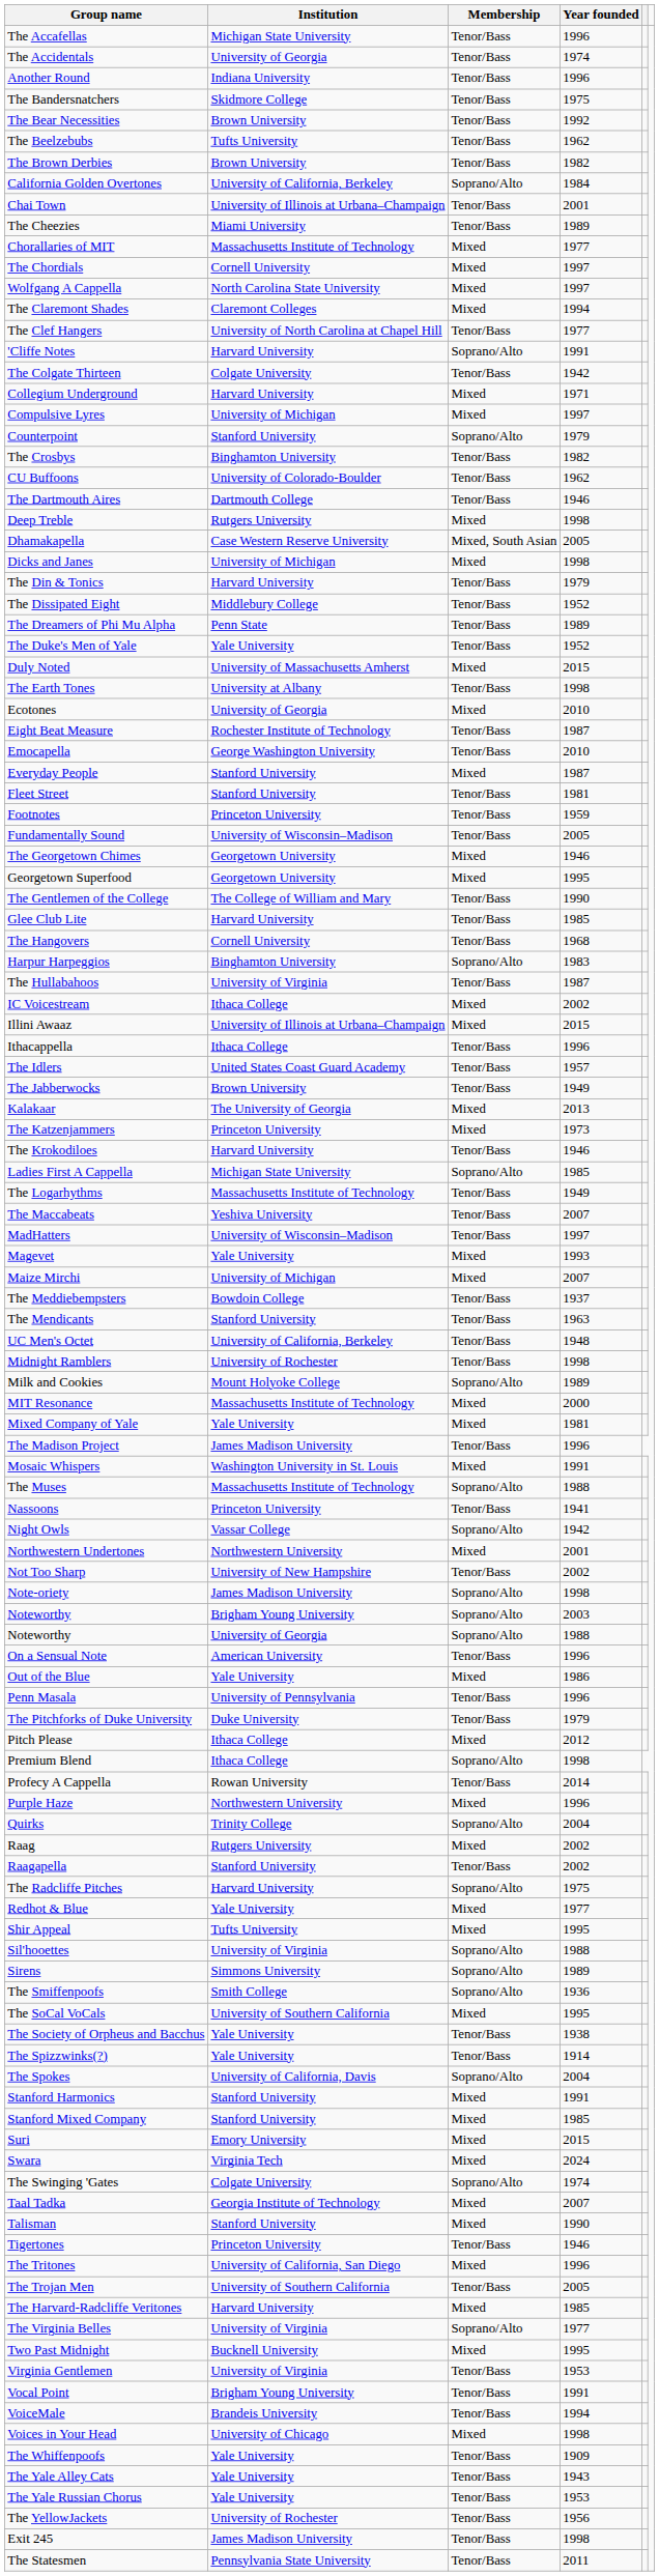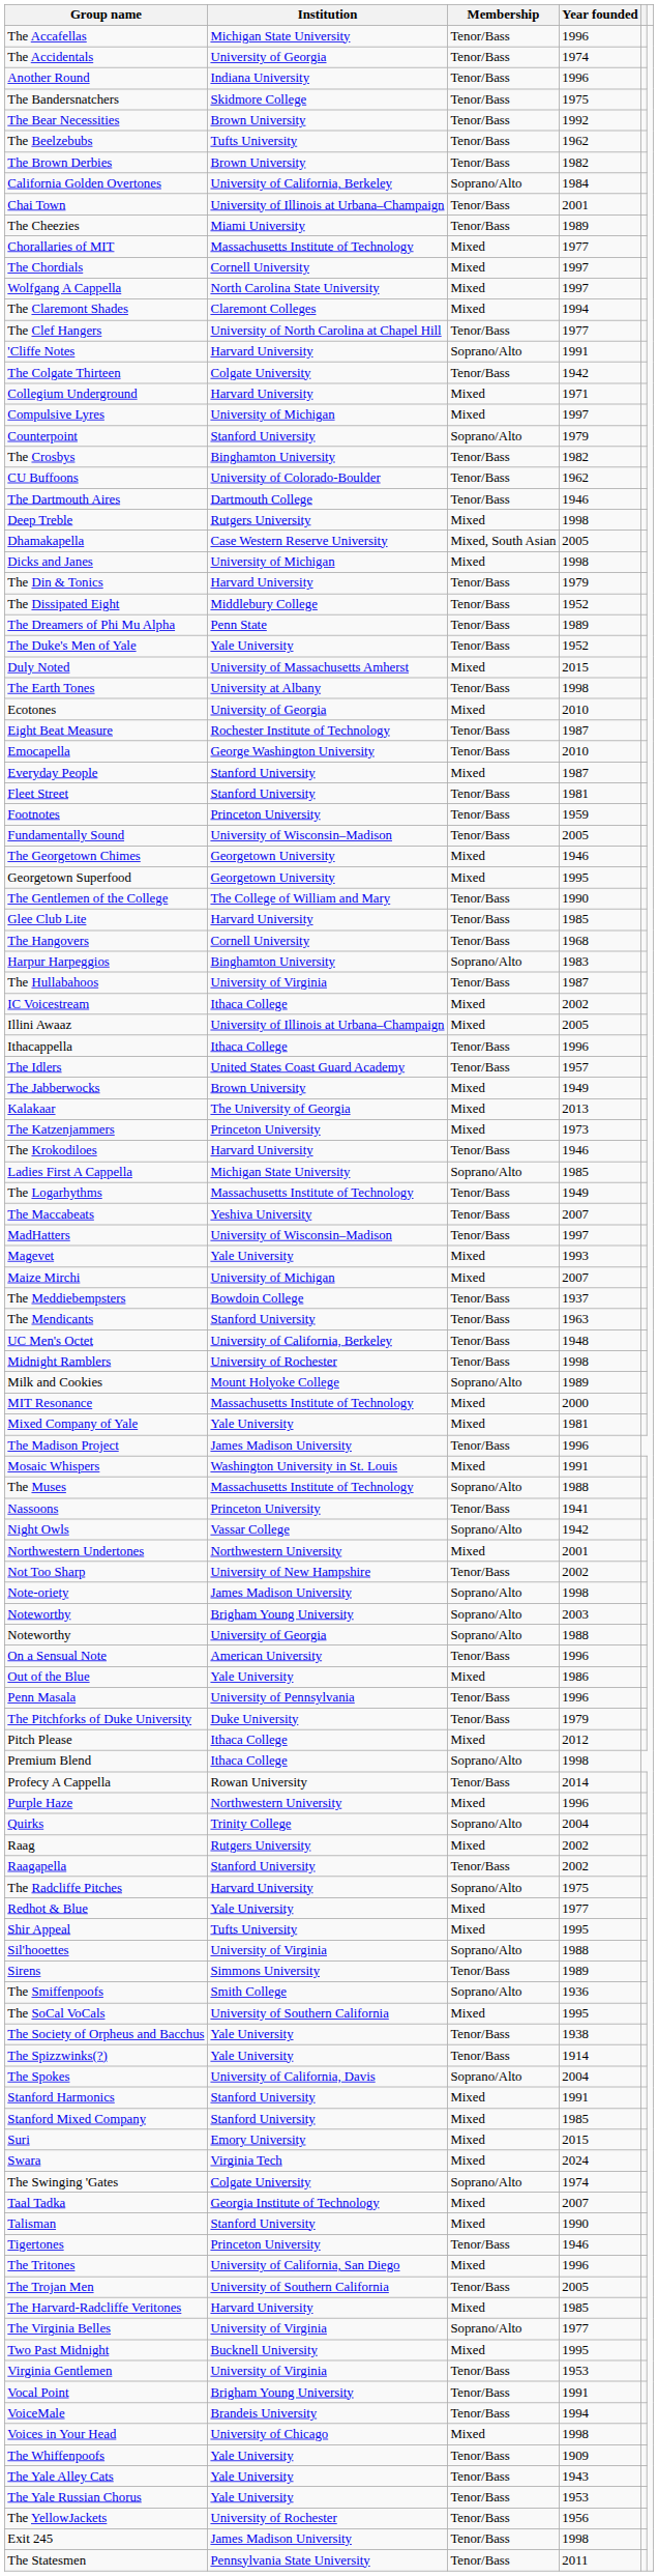Illini Awaaz | Year founded: 2015 -> 2005
The Jabberwocks | Membership: Tenor/Bass -> Mixed
Sirens | Membership: Soprano/Alto -> Tenor/Bass
